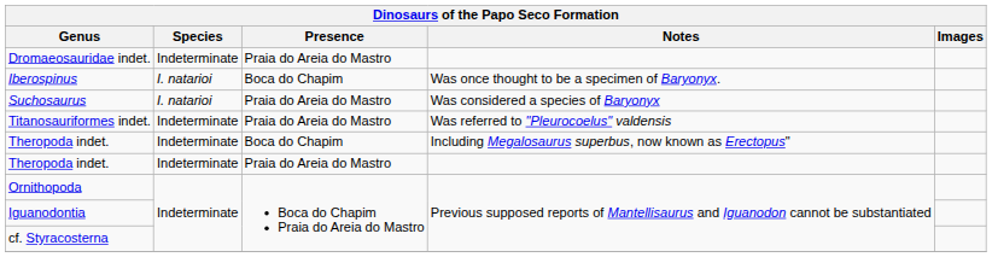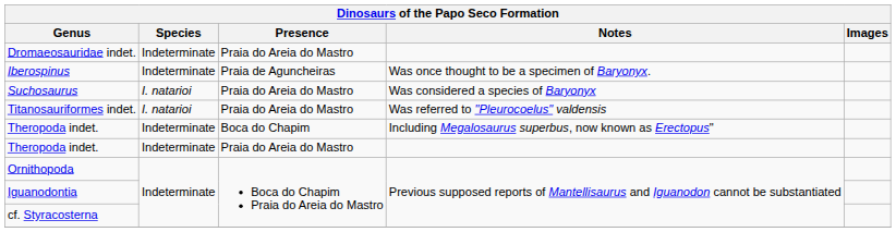Iberospinus | Species: I. natarioi -> Indeterminate
Iberospinus | Presence: Boca do Chapim -> Praia de Aguncheiras
Titanosauriformes indet. | Species: Indeterminate -> I. natarioi
